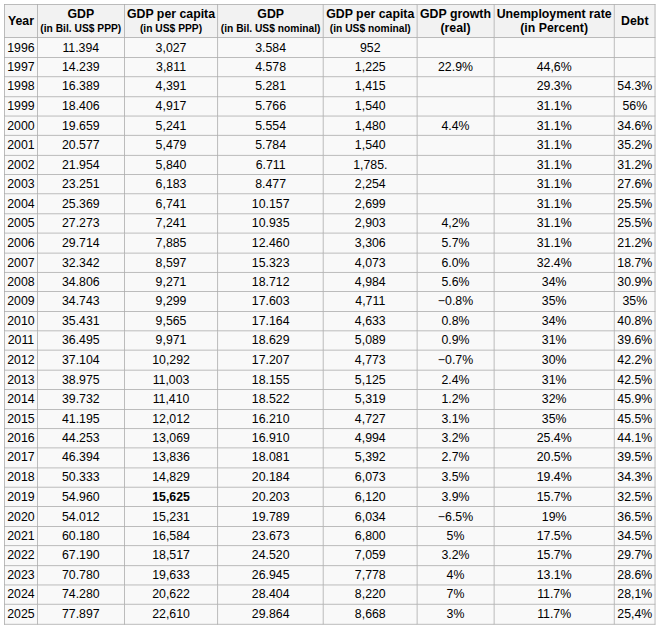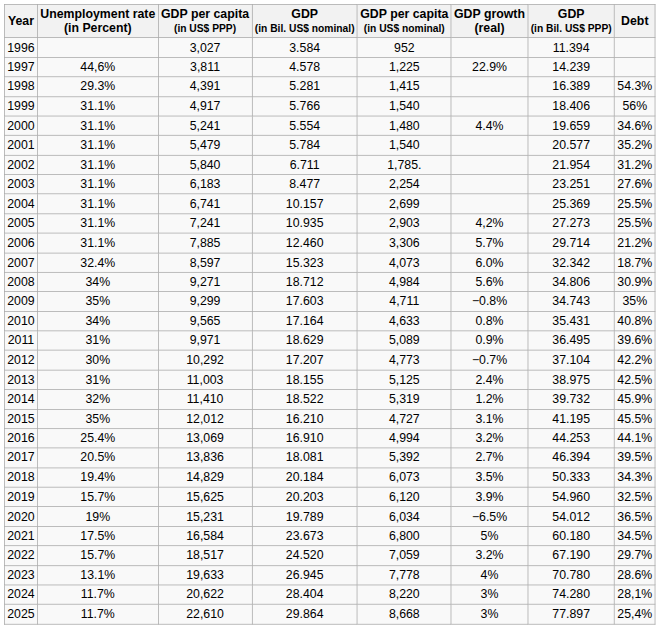columns swapped: GDP (in Bil. US$ PPP) <-> Unemployment rate (in Percent)
2019 | GDP per capita (in US$ PPP): bold -> normal
2024 | GDP growth (real): 7% -> 3%
